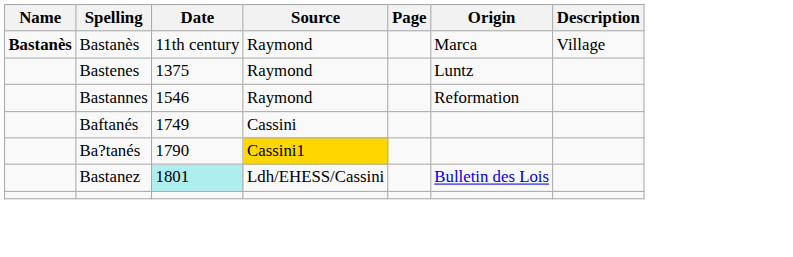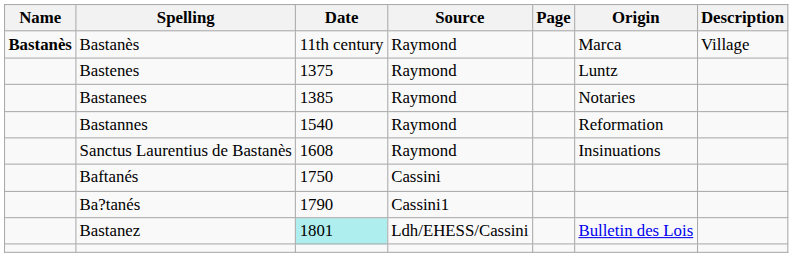+ row: Bastanees | 1385 | Raymond | Notaries
Bastannes | Date: 1546 -> 1540
+ row: Sanctus Laurentius de Bastanès | 1608 | Raymond | Insinuations
Baftanés | Date: 1749 -> 1750
Ba?tanés | Source: gold background -> no background
